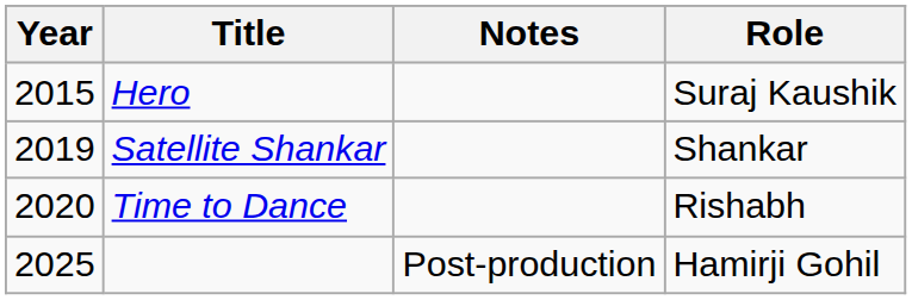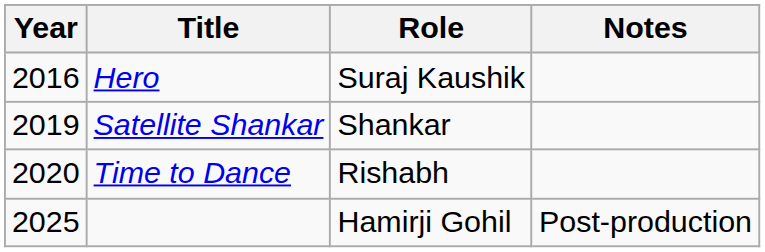columns swapped: Role <-> Notes
Hero | Year: 2015 -> 2016
